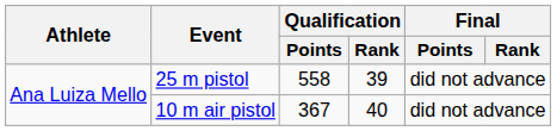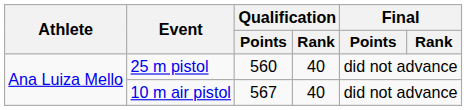25 m pistol | Qualification / Points: 558 -> 560
25 m pistol | Qualification / Rank: 39 -> 40
10 m air pistol | Qualification / Points: 367 -> 567
